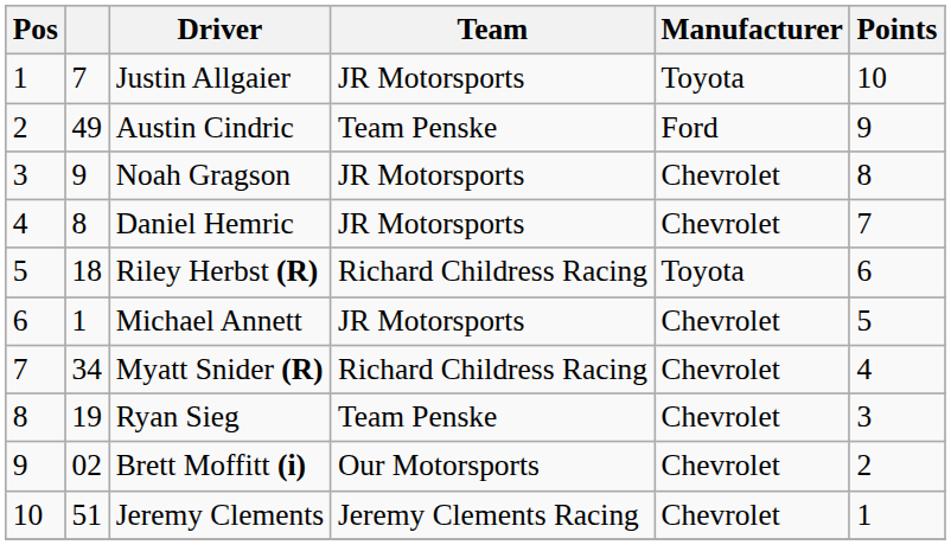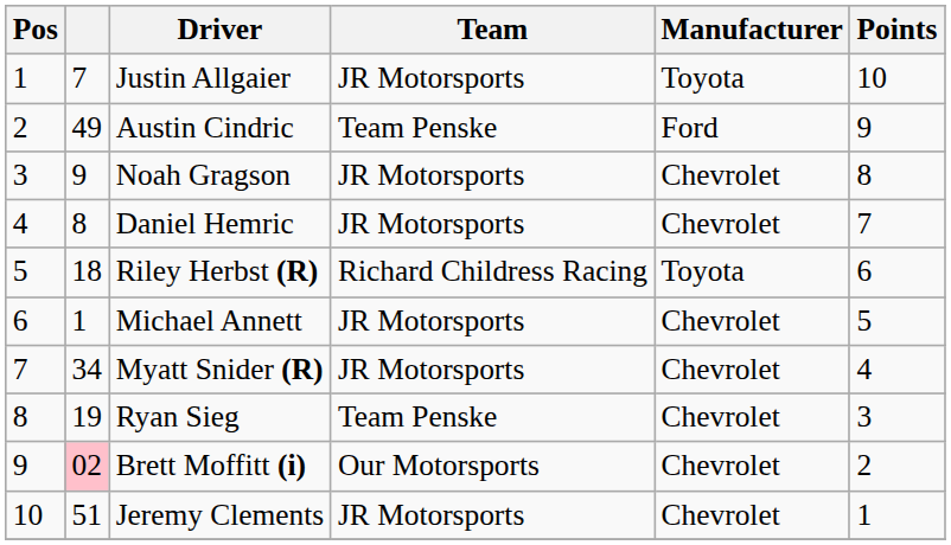Myatt Snider (R) | Team: Richard Childress Racing -> JR Motorsports
Brett Moffitt (i) | column 2: no background -> pink background
Jeremy Clements | Team: Jeremy Clements Racing -> JR Motorsports
